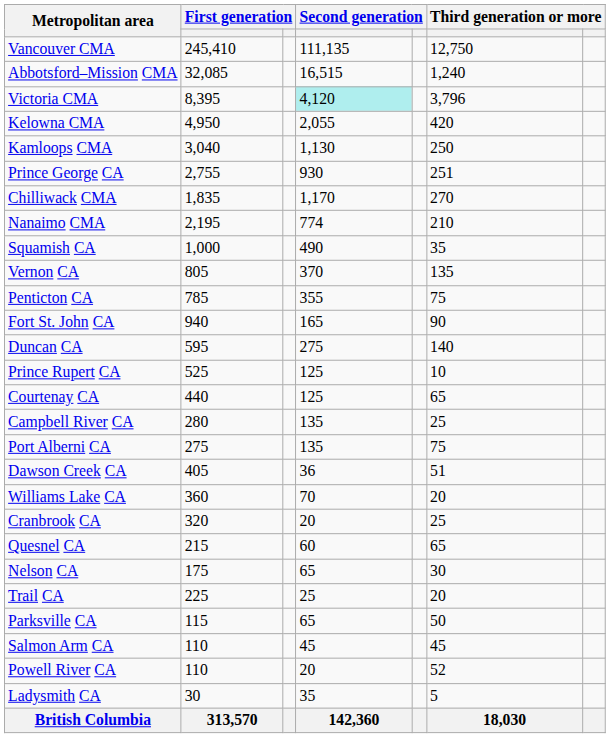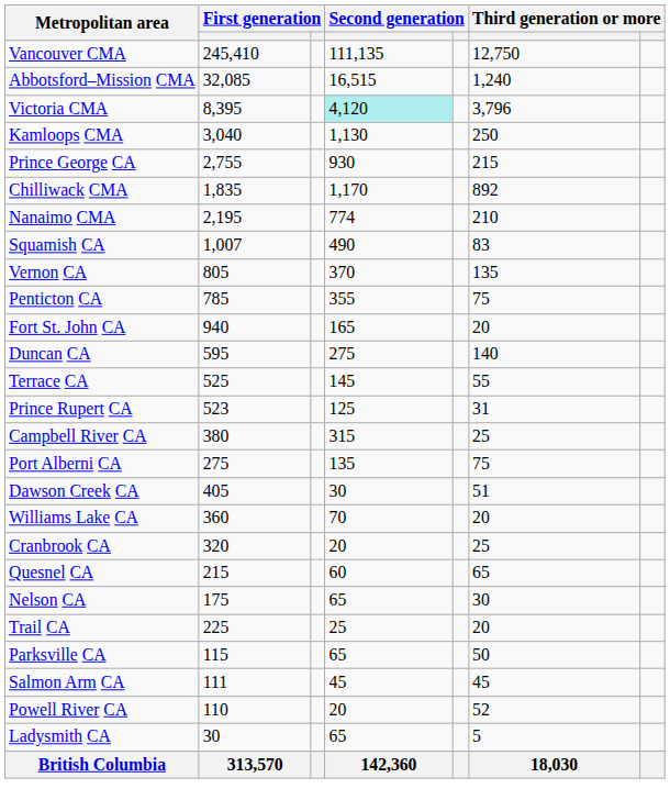- row: Kelowna CMA | 4,950 | 2,055 | 420
Prince George CA | column 6: 251 -> 215
Chilliwack CMA | column 6: 270 -> 892
Squamish CA | column 2: 1,000 -> 1,007
Squamish CA | column 6: 35 -> 83
Fort St. John CA | column 6: 90 -> 20
+ row: Terrace CA | 525 | 145 | 55
Prince Rupert CA | column 2: 525 -> 523
Prince Rupert CA | column 6: 10 -> 31
- row: Courtenay CA | 440 | 125 | 65
Campbell River CA | column 2: 280 -> 380
Campbell River CA | column 4: 135 -> 315
Dawson Creek CA | column 4: 36 -> 30
Salmon Arm CA | column 2: 110 -> 111
Ladysmith CA | column 4: 35 -> 65
